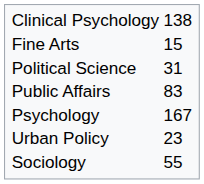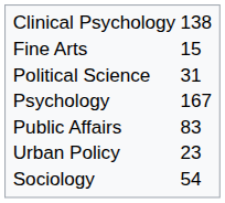rows swapped: Psychology <-> Public Affairs
Sociology | column 2: 55 -> 54
